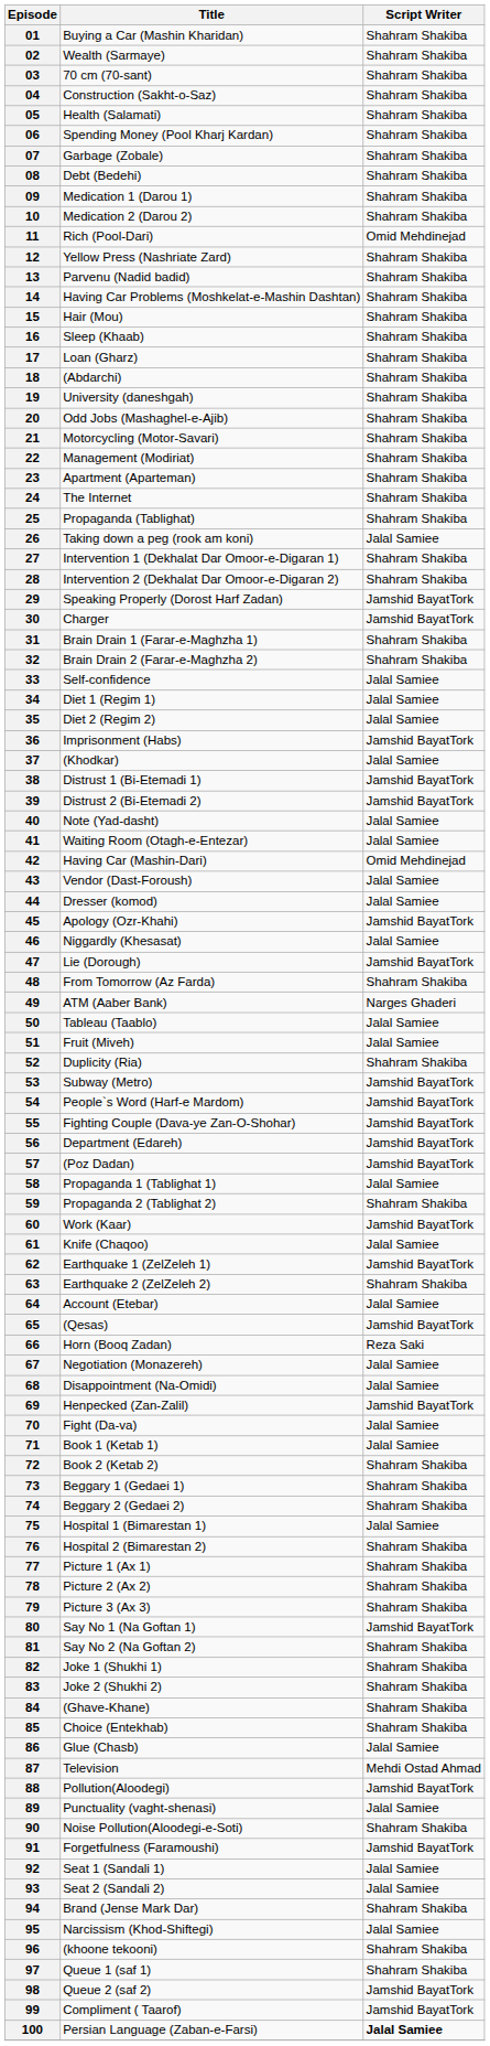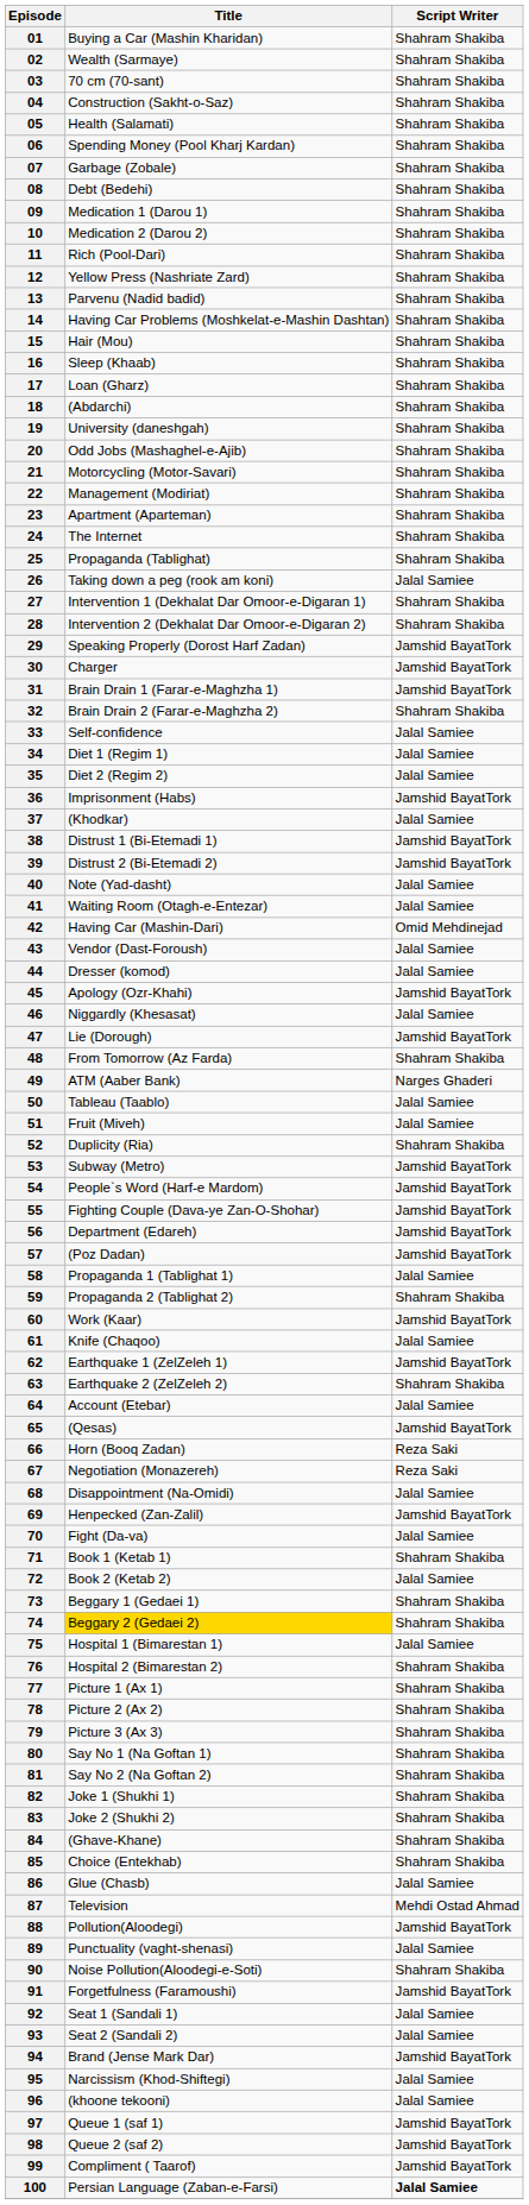11 | Script Writer: Omid Mehdinejad -> Shahram Shakiba
31 | Script Writer: Shahram Shakiba -> Jamshid BayatTork
67 | Script Writer: Jalal Samiee -> Reza Saki
71 | Script Writer: Jalal Samiee -> Shahram Shakiba
72 | Script Writer: Shahram Shakiba -> Jalal Samiee
74 | Title: no background -> gold background
80 | Script Writer: Jamshid BayatTork -> Shahram Shakiba
94 | Script Writer: Shahram Shakiba -> Jamshid BayatTork
96 | Script Writer: Shahram Shakiba -> Jalal Samiee
97 | Script Writer: Shahram Shakiba -> Jamshid BayatTork
